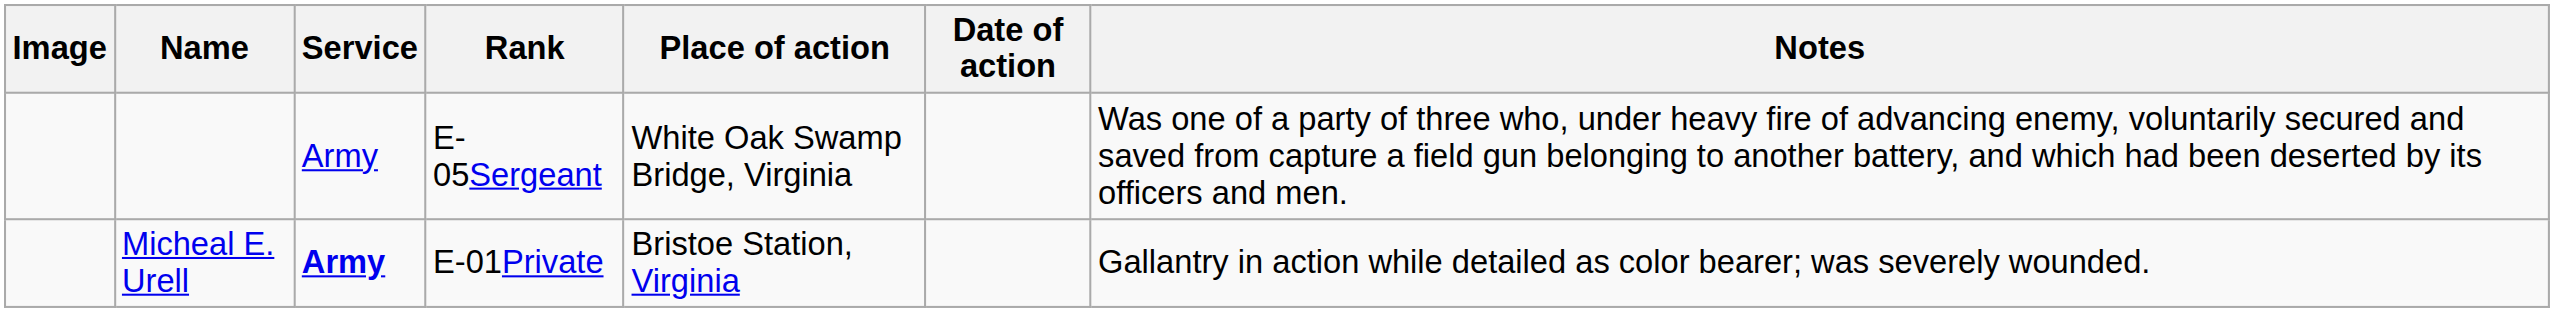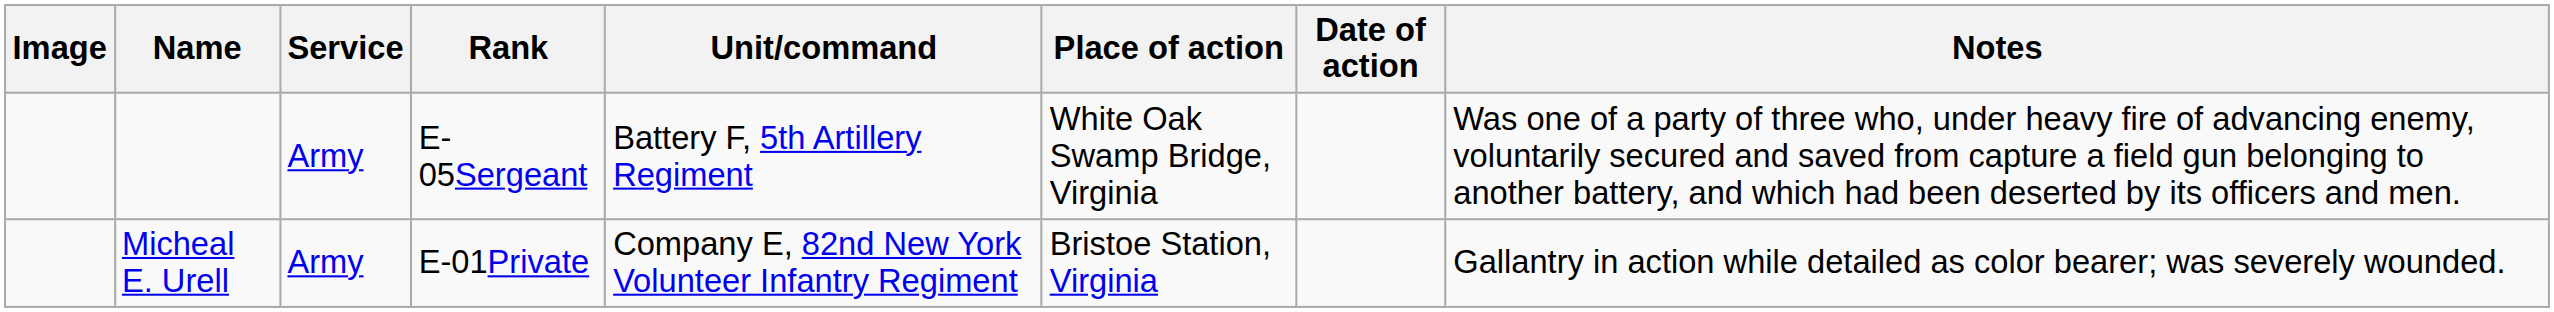+ column: Unit/command | Battery F, 5th Artillery Regiment | Company E, 82nd New York Volunteer Infantry Regiment
Micheal E. Urell | Service: bold -> normal
